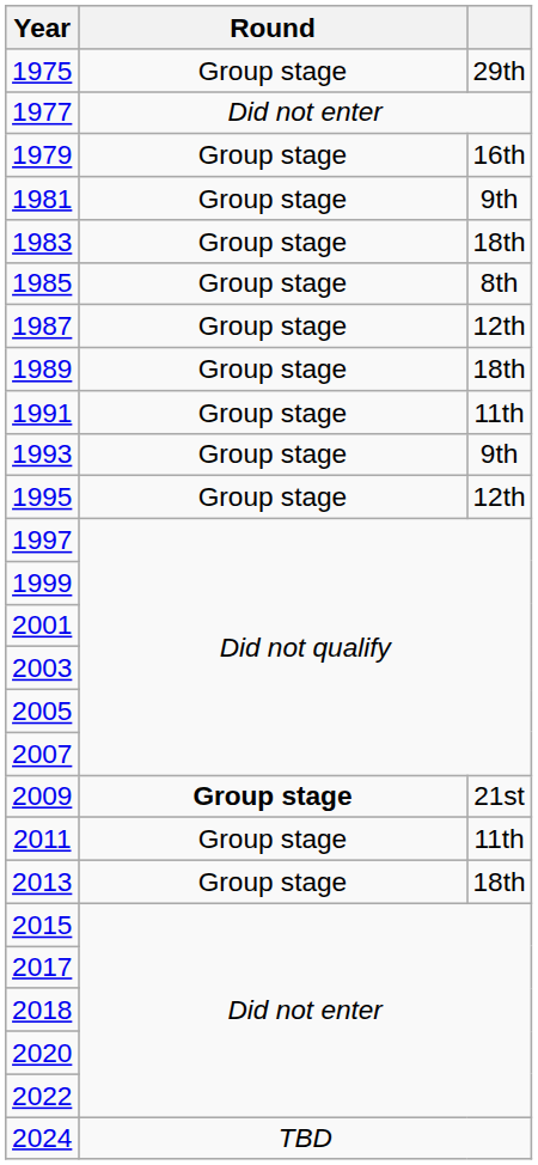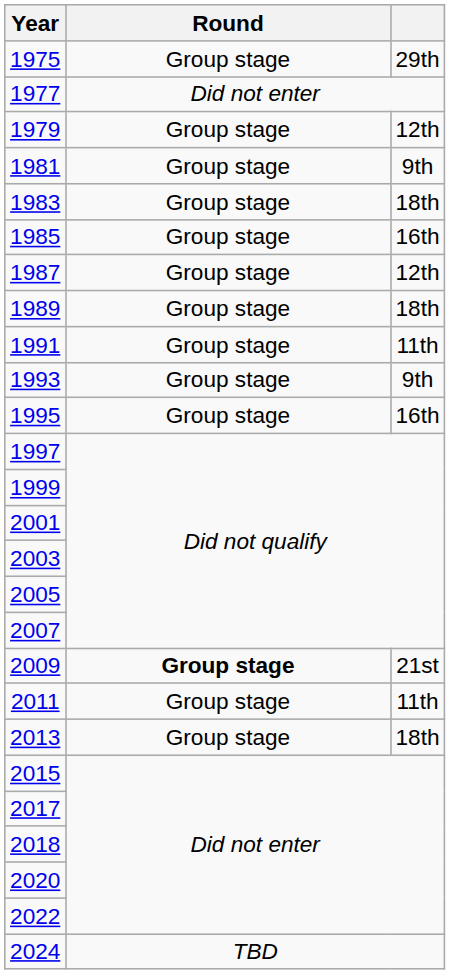1979 | column 3: 16th -> 12th
1985 | column 3: 8th -> 16th
1995 | column 3: 12th -> 16th
